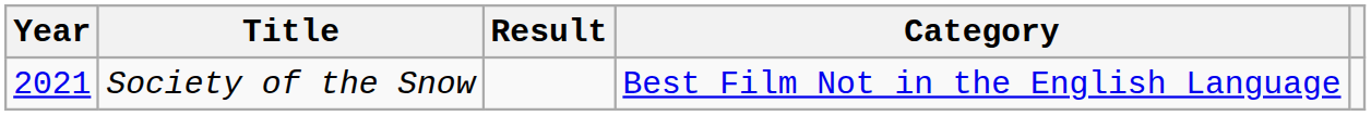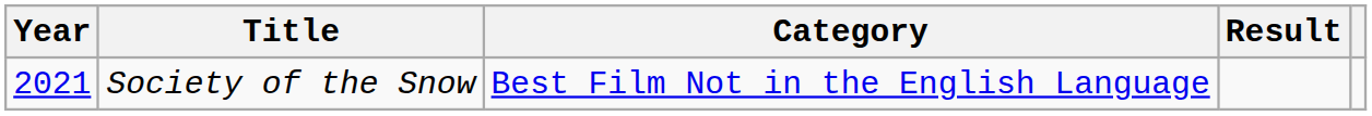columns swapped: Category <-> Result
